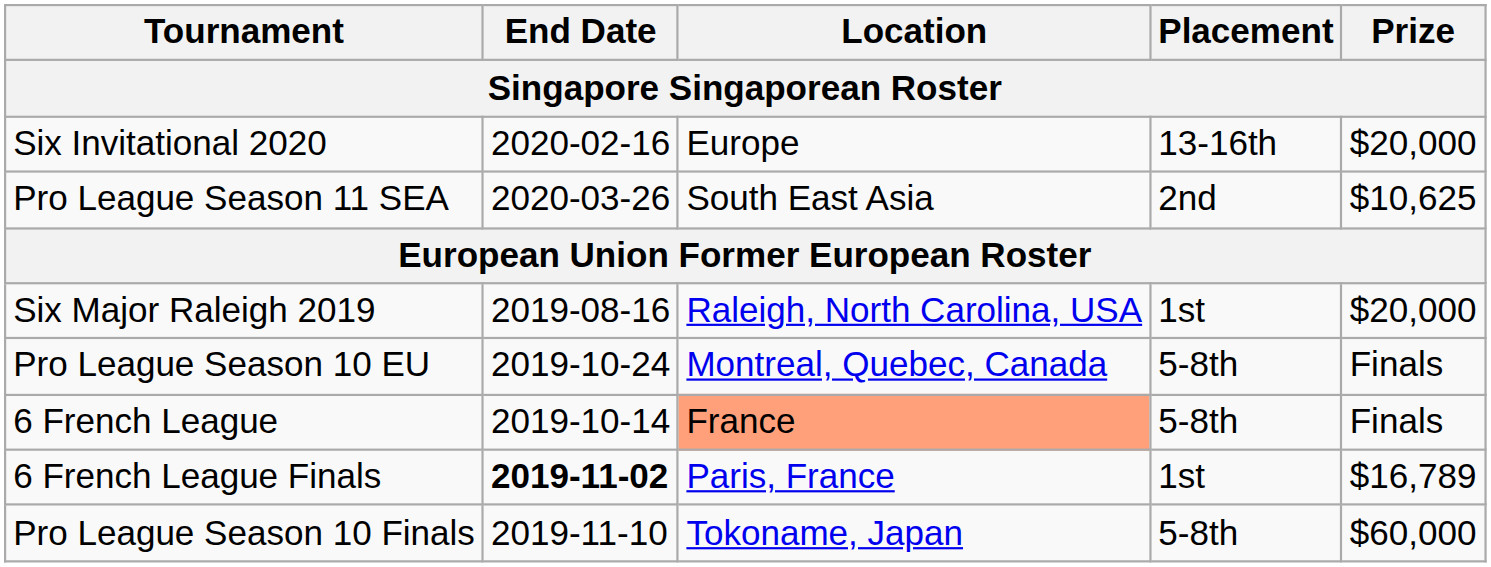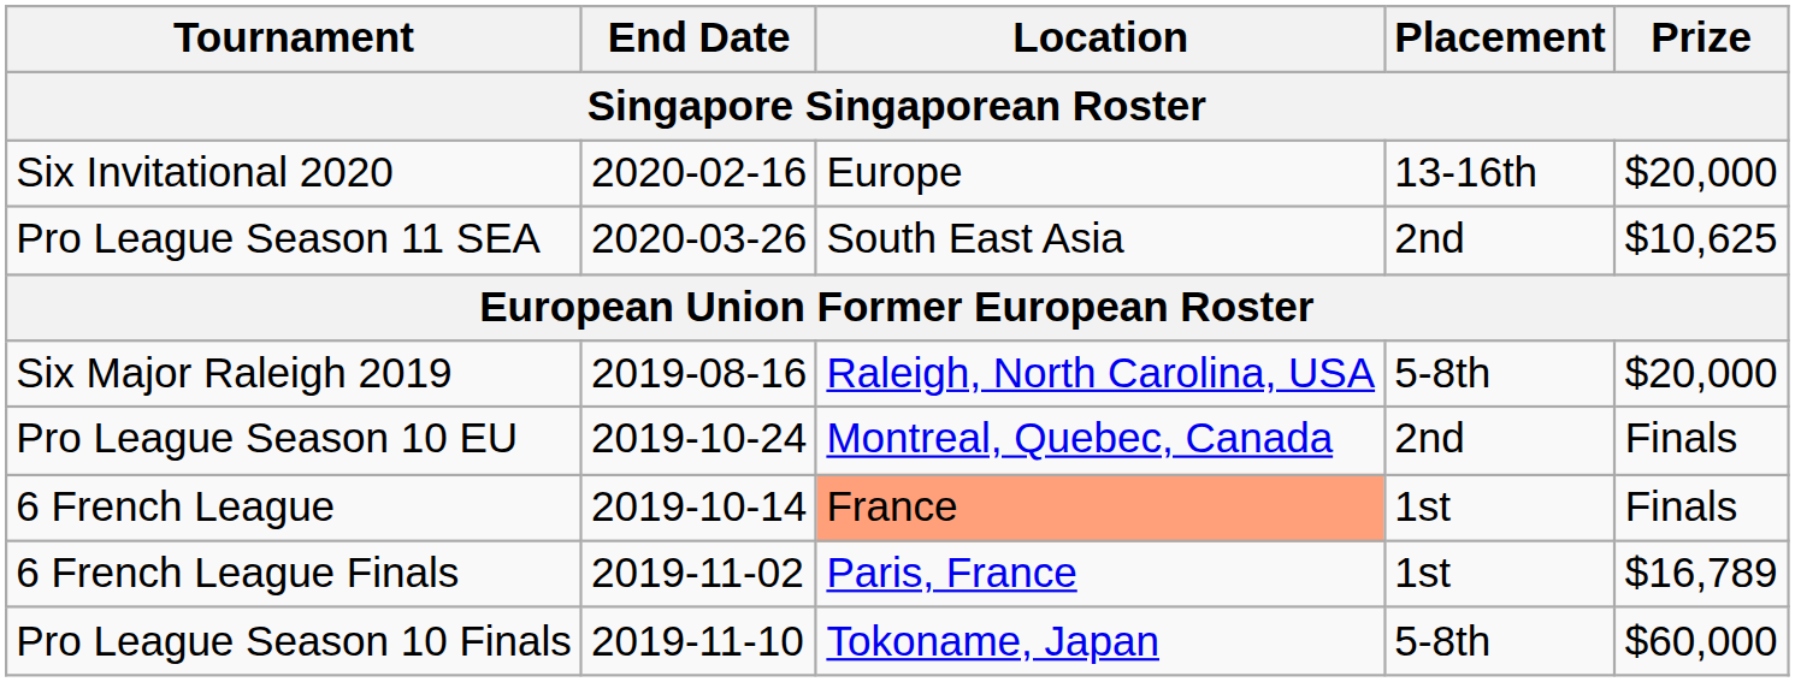Six Major Raleigh 2019 | Placement: 1st -> 5-8th
Pro League Season 10 EU | Placement: 5-8th -> 2nd
6 French League | Placement: 5-8th -> 1st
6 French League Finals | End Date: bold -> normal
